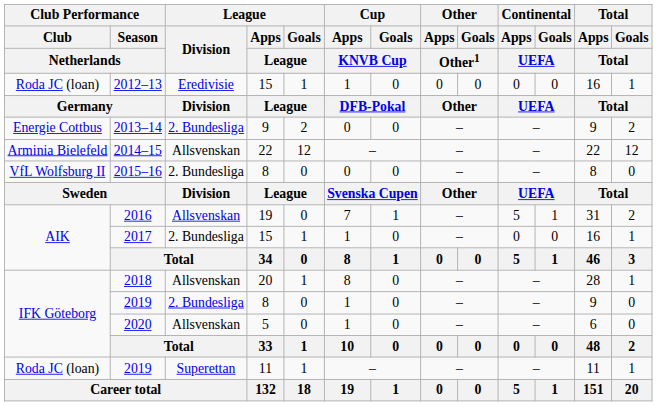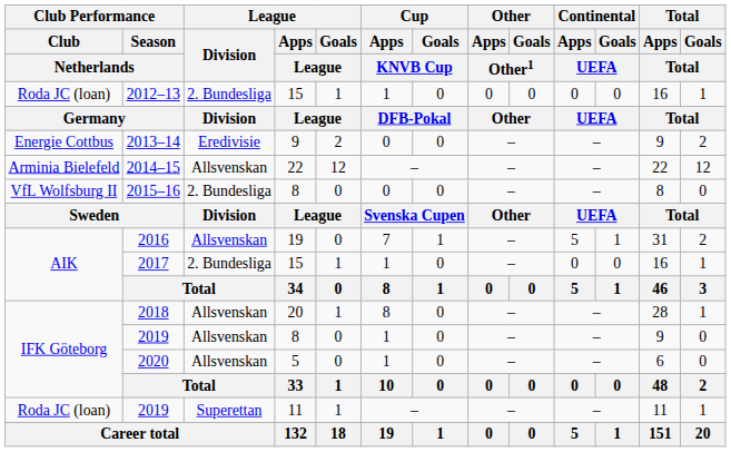2012–13 | League / Division: Eredivisie -> 2. Bundesliga
2013–14 | League / Division: 2. Bundesliga -> Eredivisie
2019 / 8 | League / Division: 2. Bundesliga -> Allsvenskan
